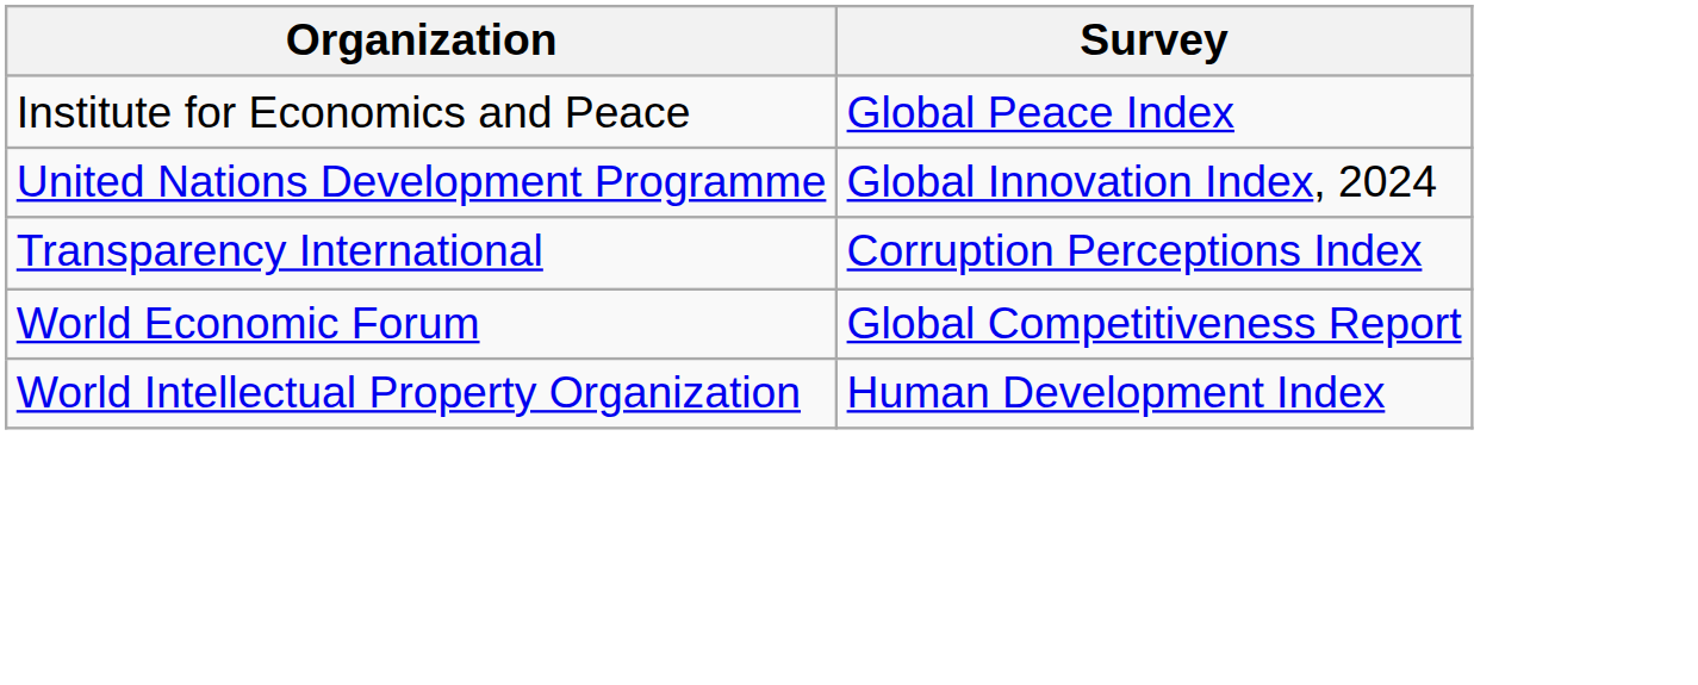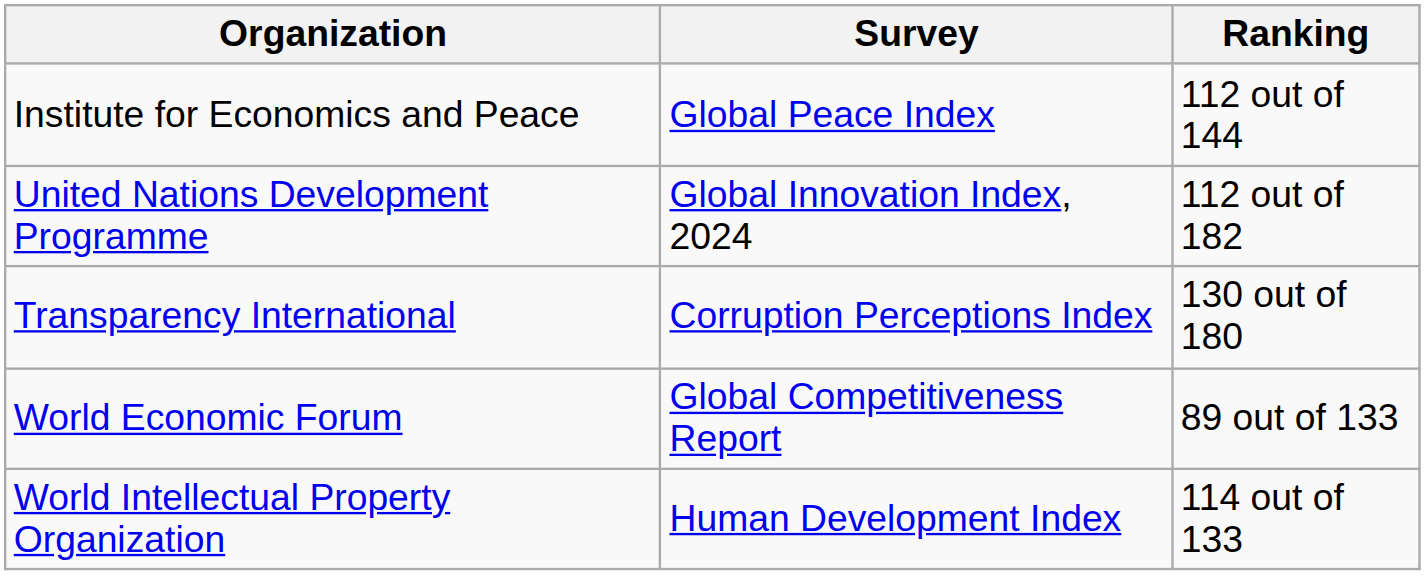+ column: Ranking | 112 out of 144 | 112 out of 182 | 130 out of 180 | 89 out of 133 | 114 out of 133
